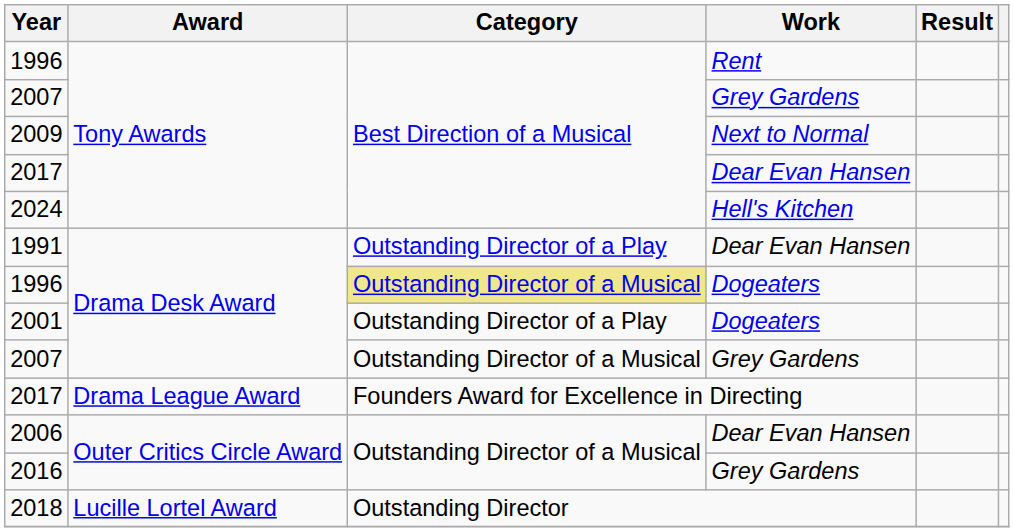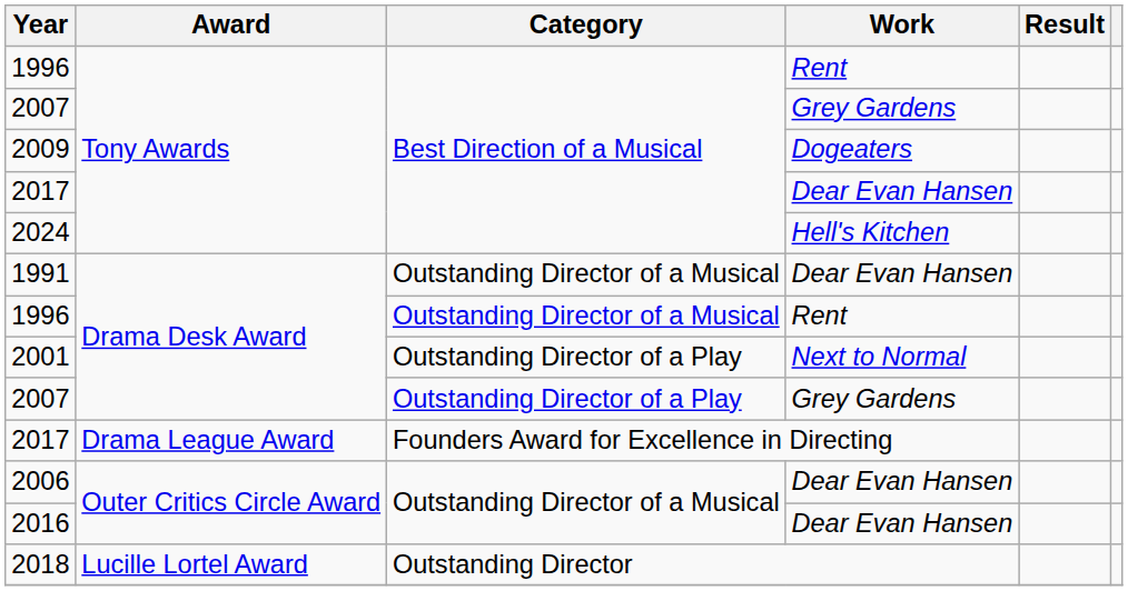2009 | Work: Next to Normal -> Dogeaters
1991 | Category: Outstanding Director of a Play -> Outstanding Director of a Musical
1996 / Drama Desk Award | Category: khaki background -> no background
1996 / Drama Desk Award | Work: Dogeaters -> Rent
2001 | Work: Dogeaters -> Next to Normal
2007 / Drama Desk Award | Category: Outstanding Director of a Musical -> Outstanding Director of a Play
2016 | Work: Grey Gardens -> Dear Evan Hansen
